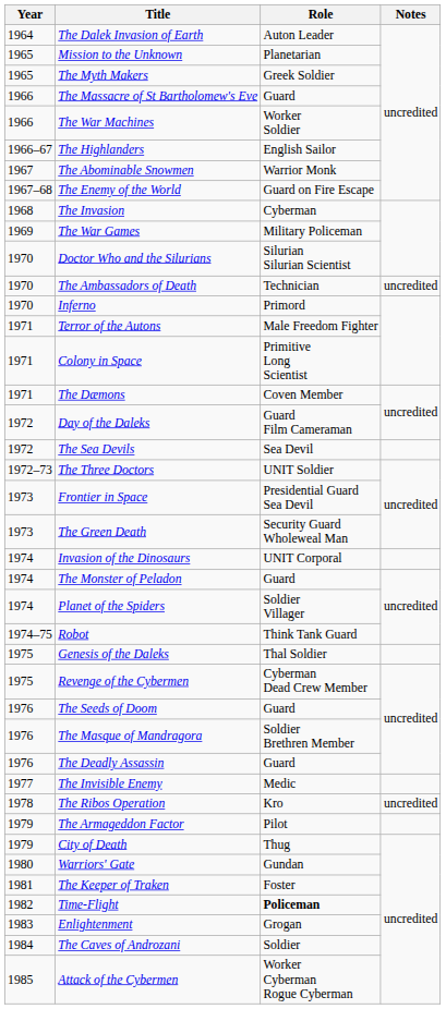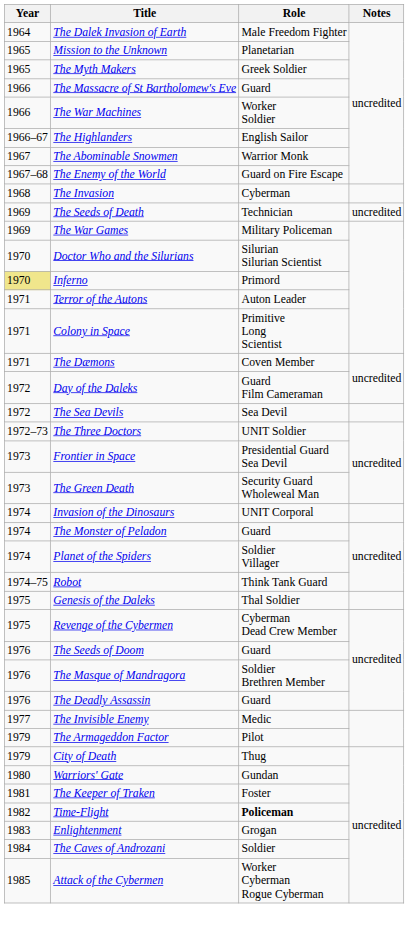The Dalek Invasion of Earth | Role: Auton Leader -> Male Freedom Fighter
+ row: 1969 | The Seeds of Death | Technician | uncredited
- row: 1970 | The Ambassadors of Death | Technician | uncredited
Inferno | Year: no background -> khaki background
Terror of the Autons | Role: Male Freedom Fighter -> Auton Leader
- row: 1978 | The Ribos Operation | Kro | uncredited
